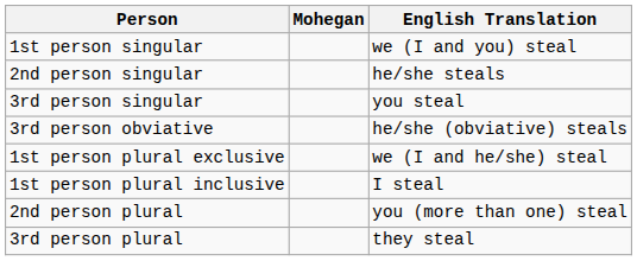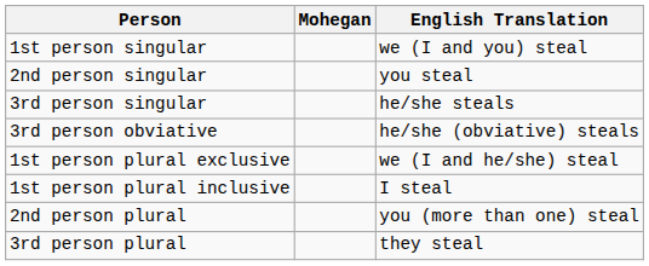2nd person singular | English Translation: he/she steals -> you steal
3rd person singular | English Translation: you steal -> he/she steals
